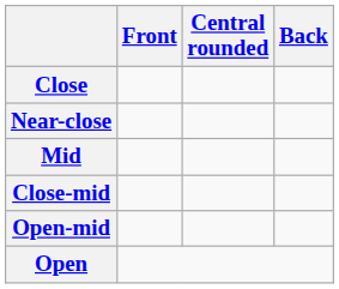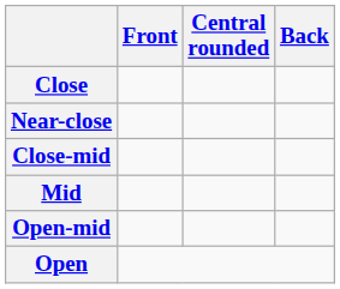rows swapped: Close-mid <-> Mid
